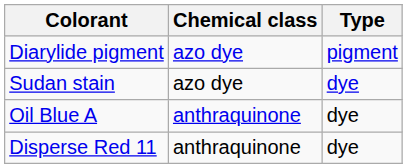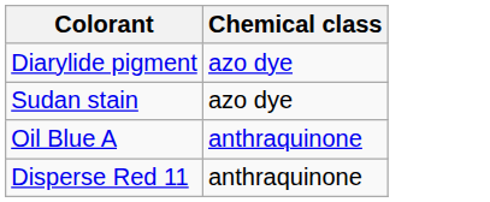- column: Type | pigment | dye | dye | dye
